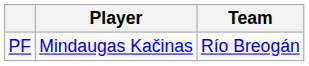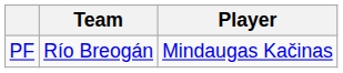columns swapped: Player <-> Team
